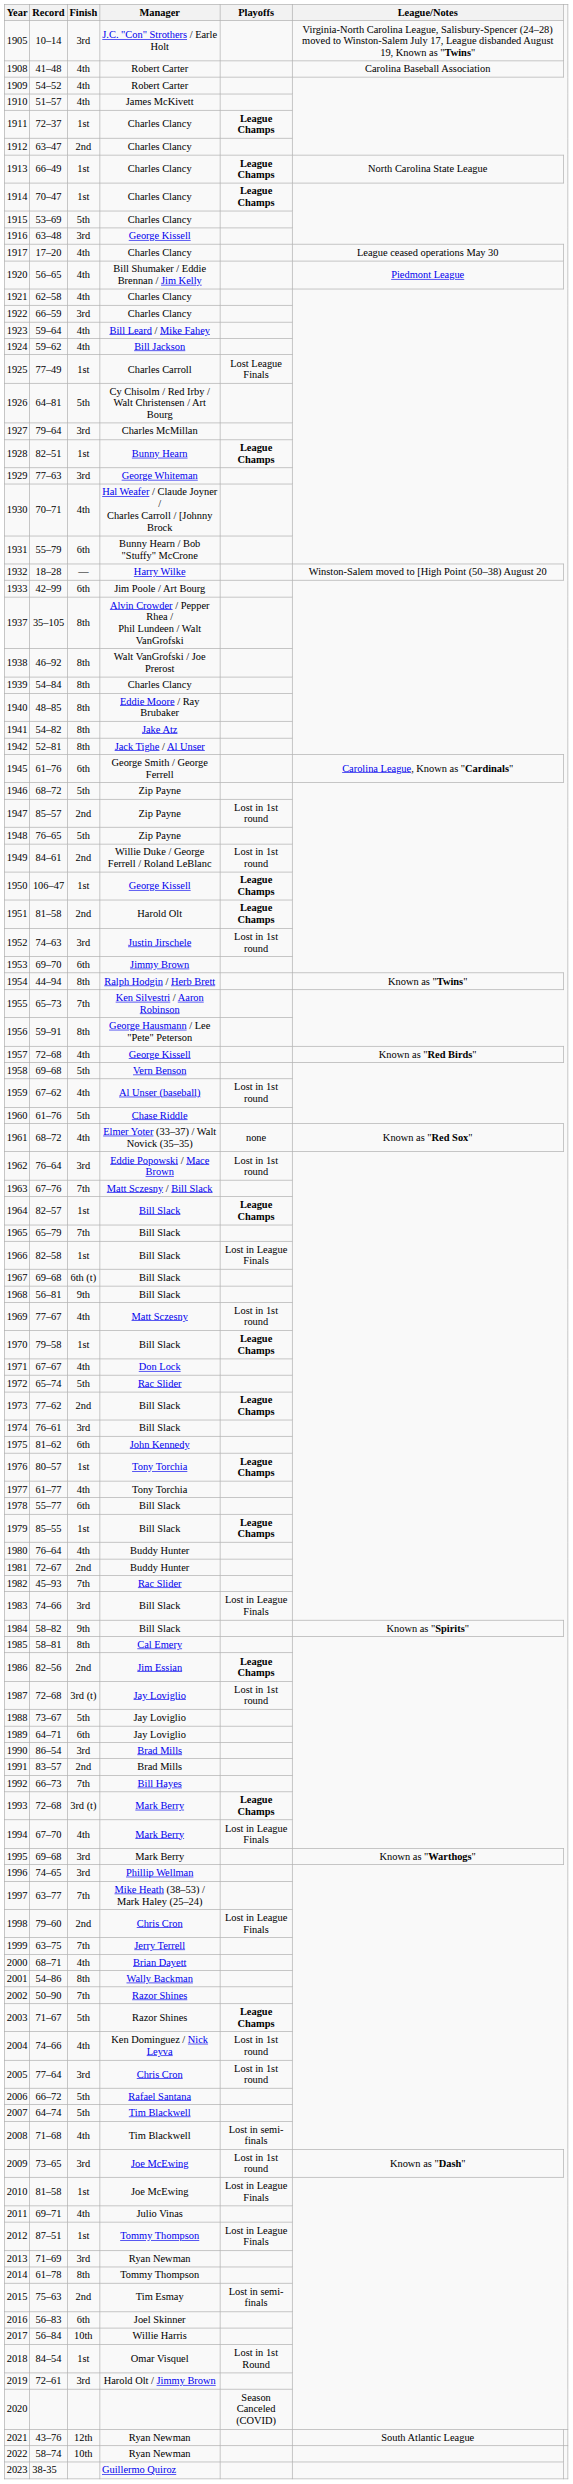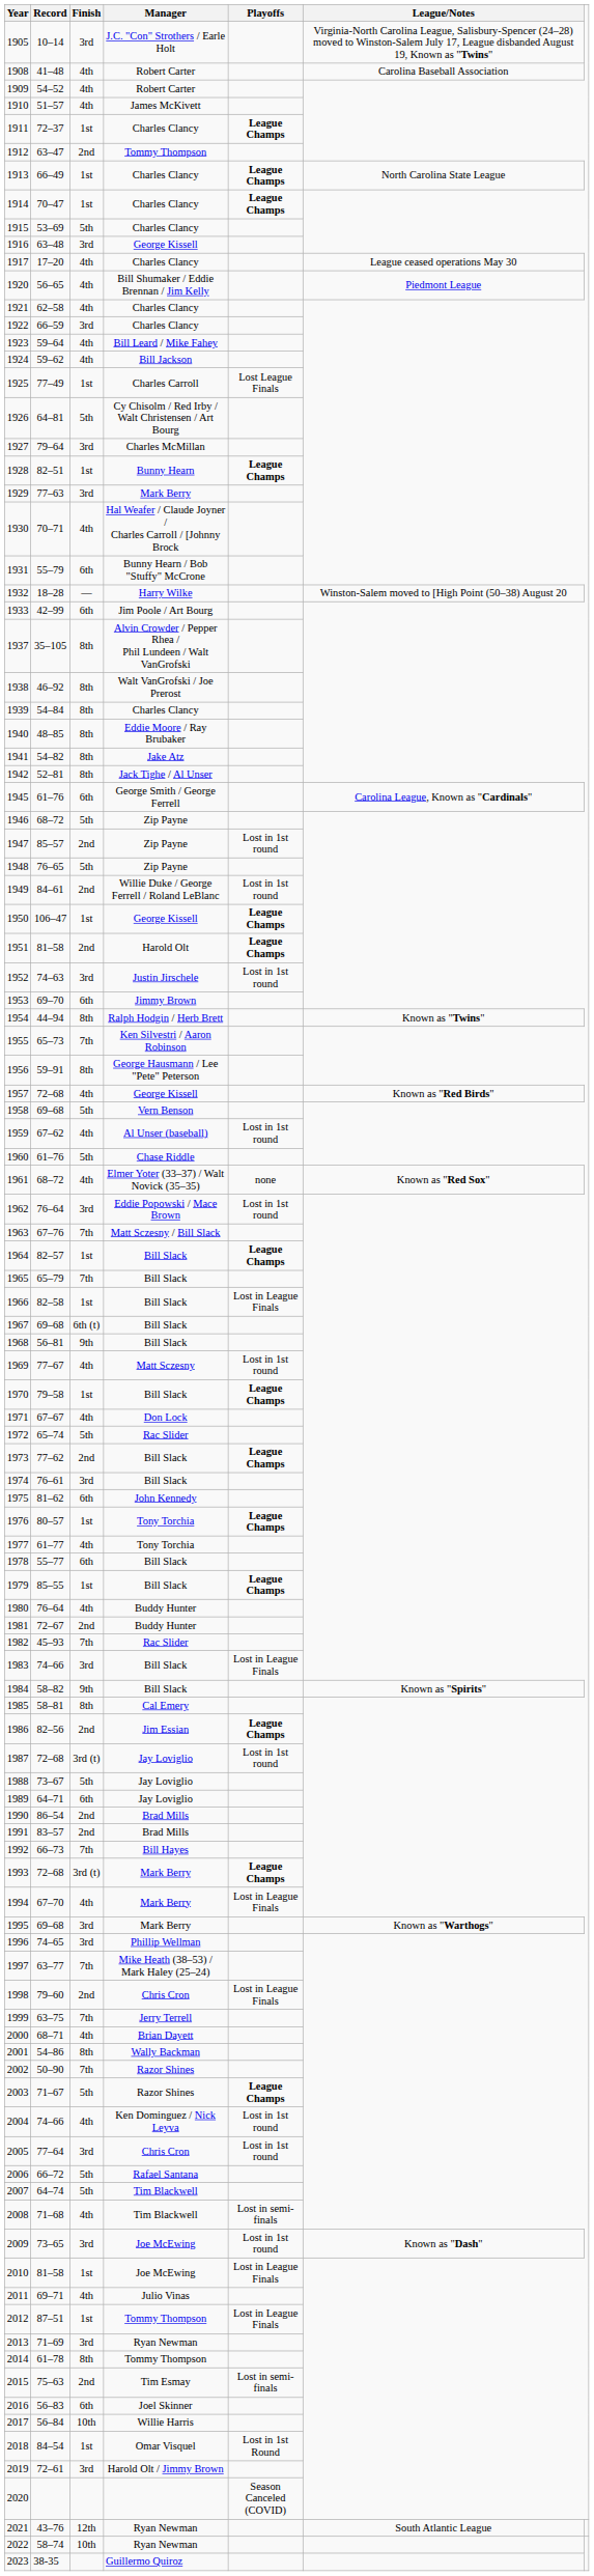1912 | Manager: Charles Clancy -> Tommy Thompson
1929 | Manager: George Whiteman -> Mark Berry
1990 | Finish: 3rd -> 2nd
